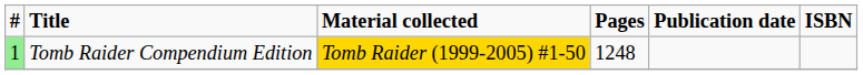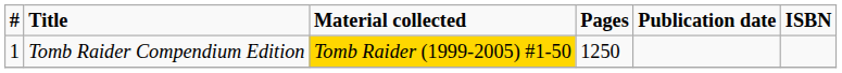Tomb Raider Compendium Edition | #: lightgreen background -> no background
Tomb Raider Compendium Edition | Pages: 1248 -> 1250
